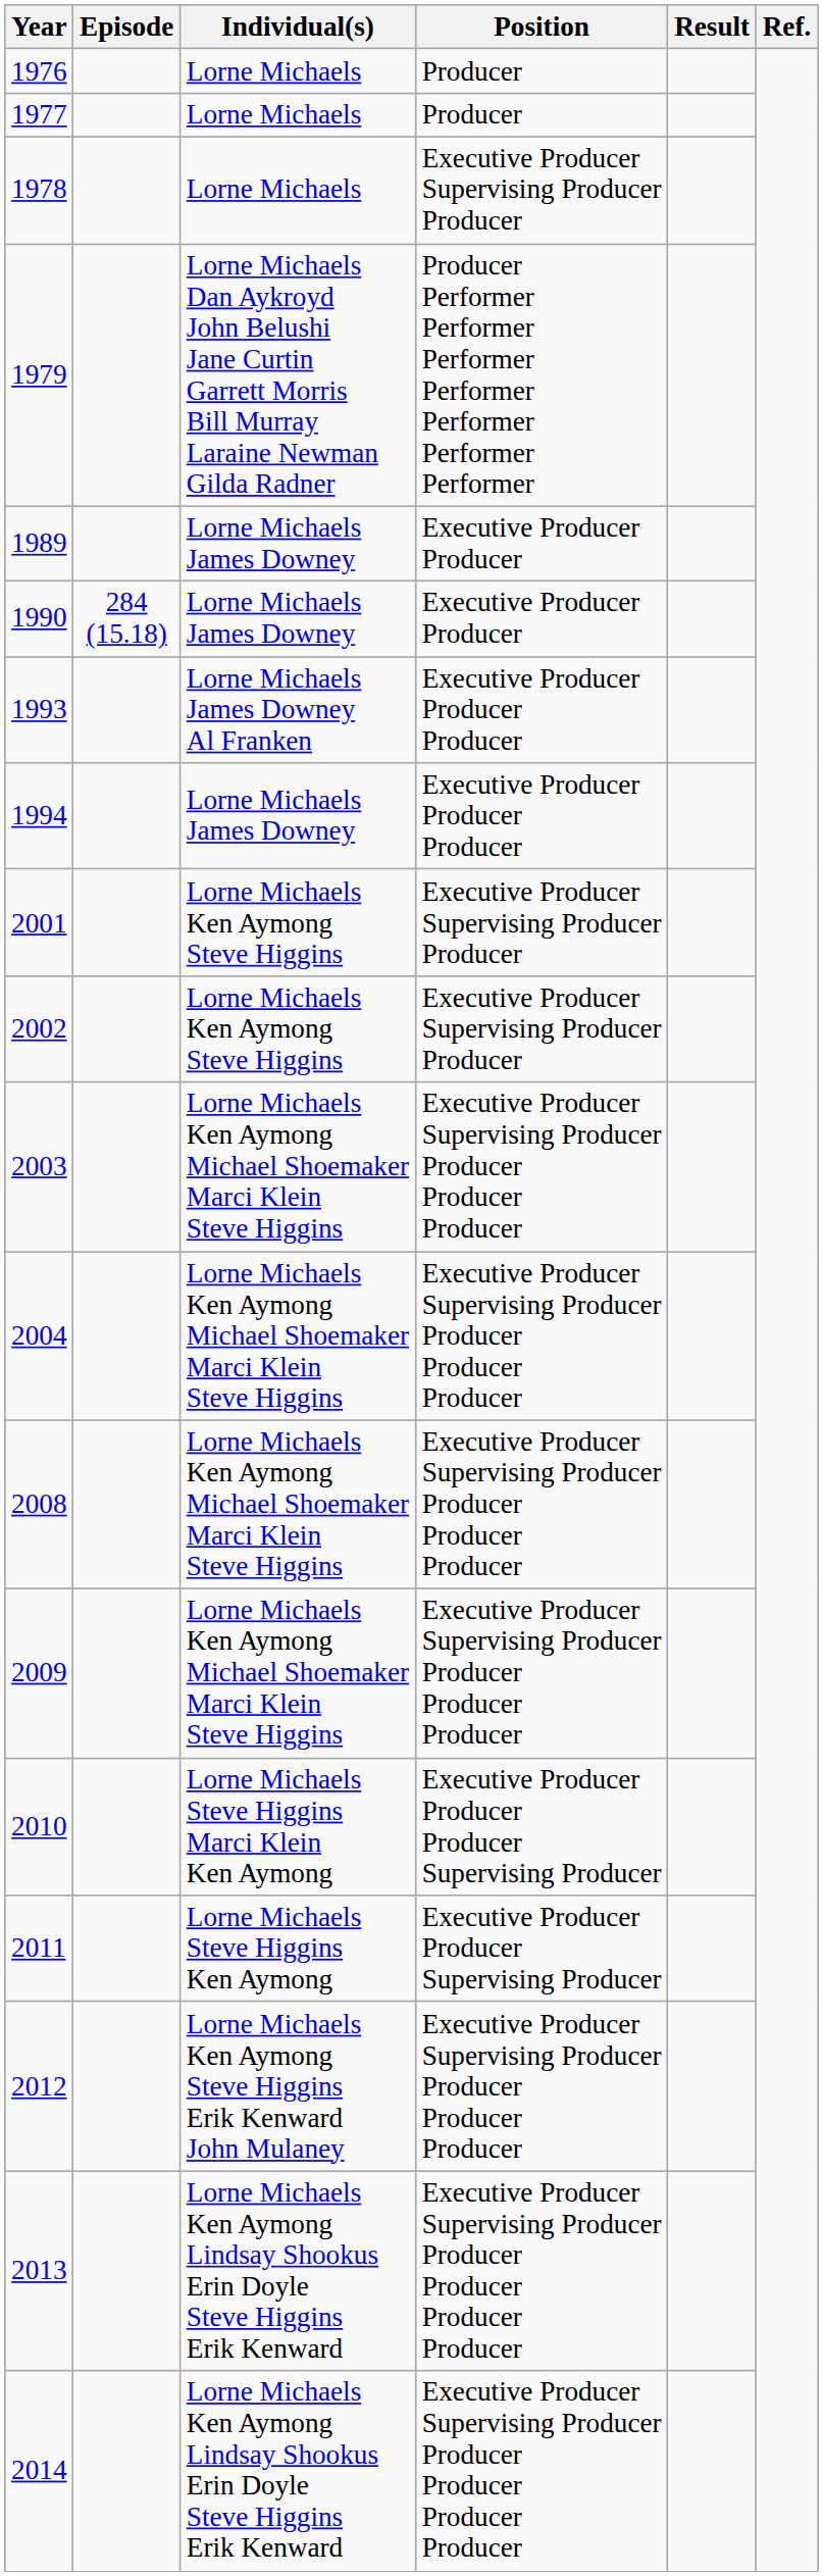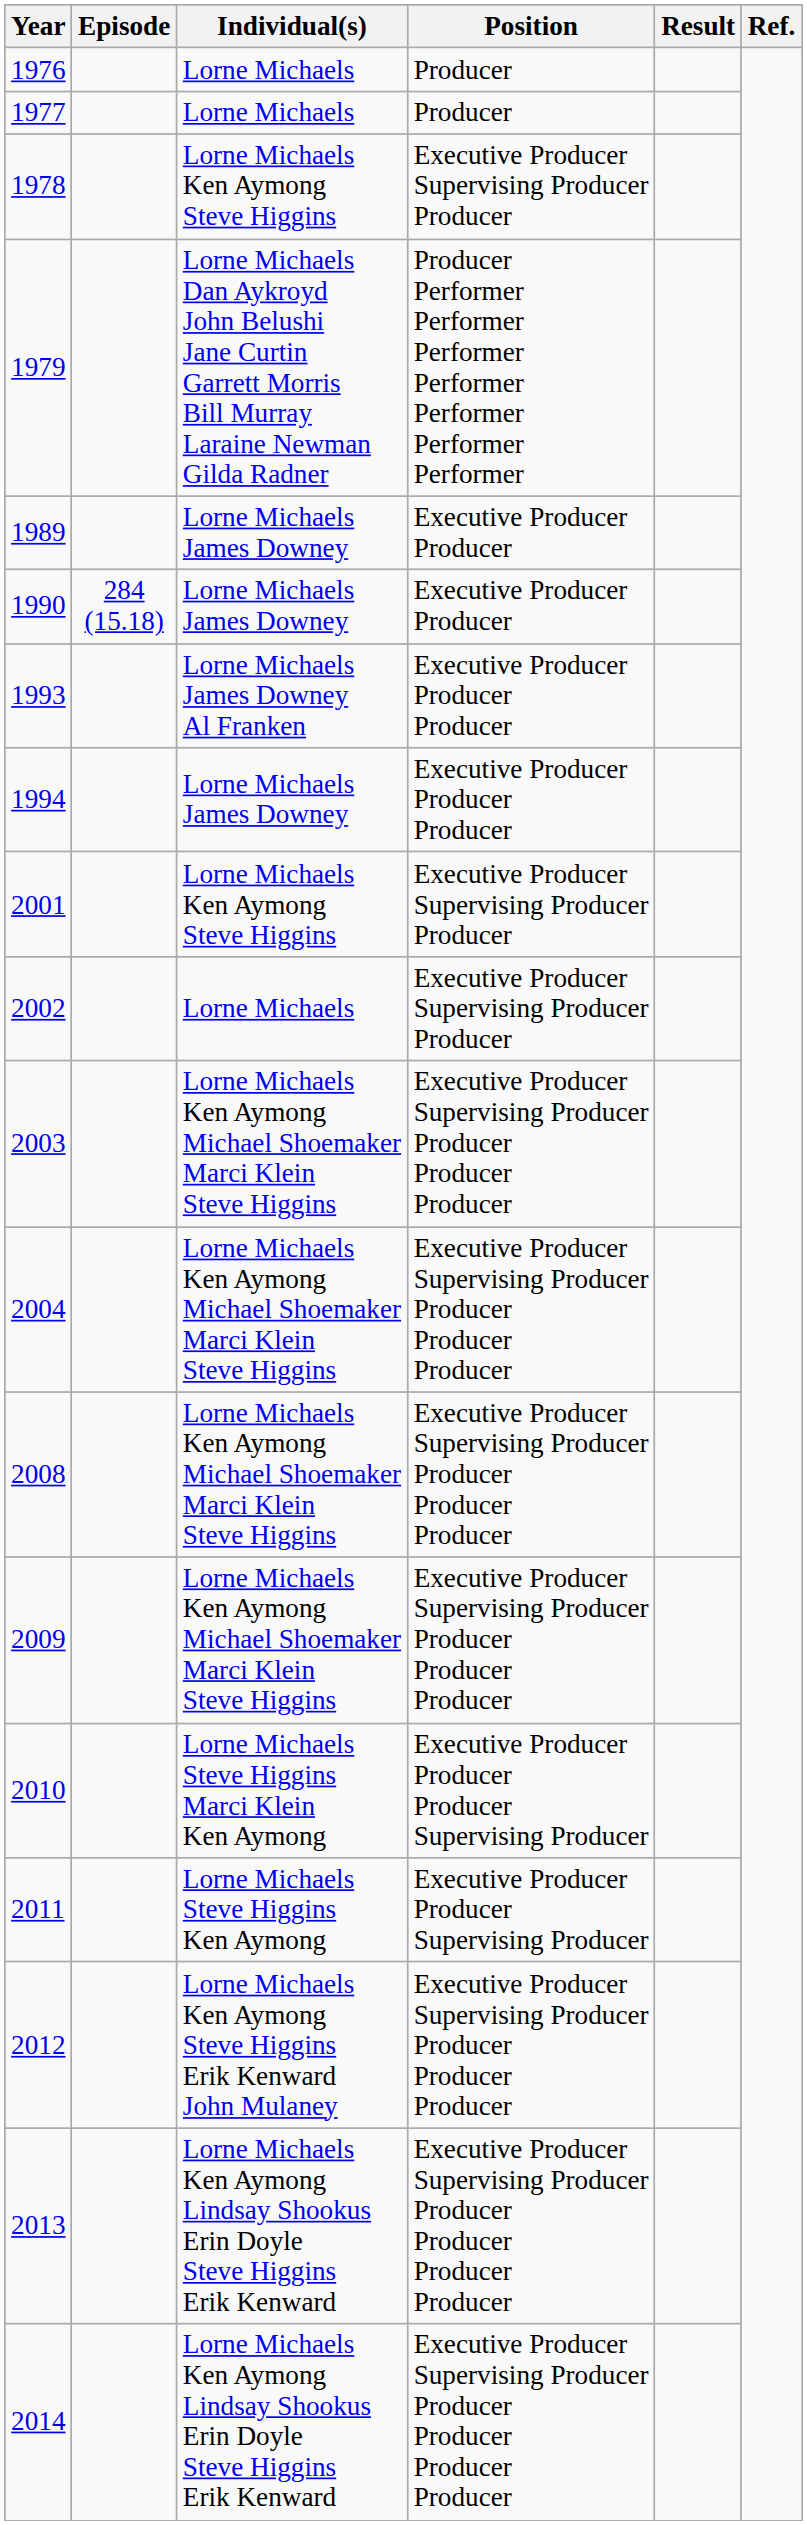1978 | Individual(s): Lorne Michaels -> Lorne Michaels Ken Aymong Steve Higgins
2002 | Individual(s): Lorne Michaels Ken Aymong Steve Higgins -> Lorne Michaels
